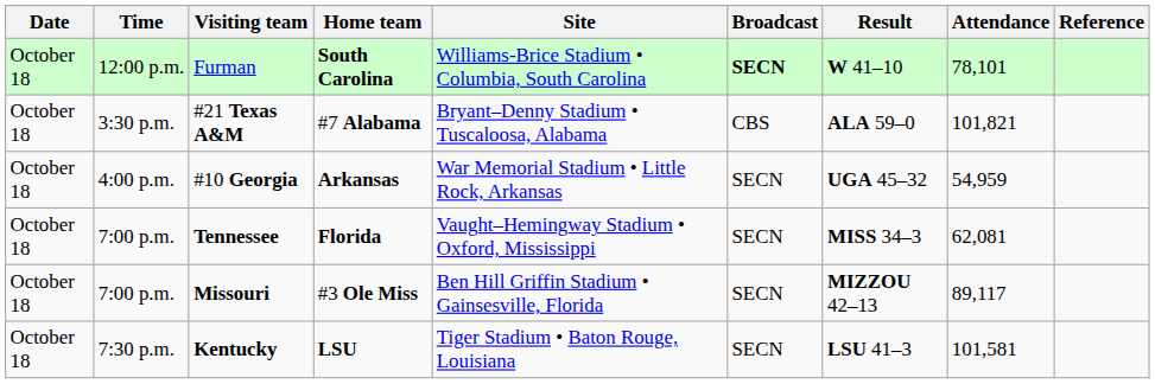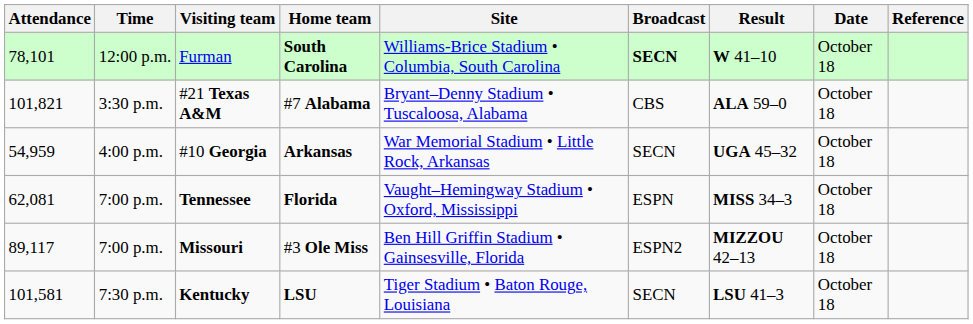columns swapped: Date <-> Attendance
Tennessee | Broadcast: SECN -> ESPN
Missouri | Broadcast: SECN -> ESPN2
